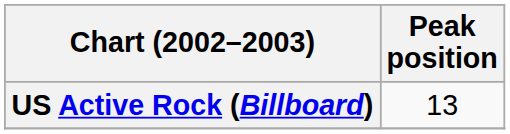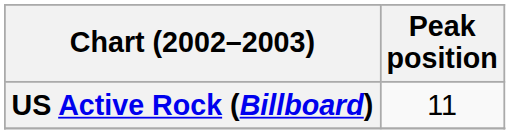US Active Rock (Billboard) | Peak position: 13 -> 11
